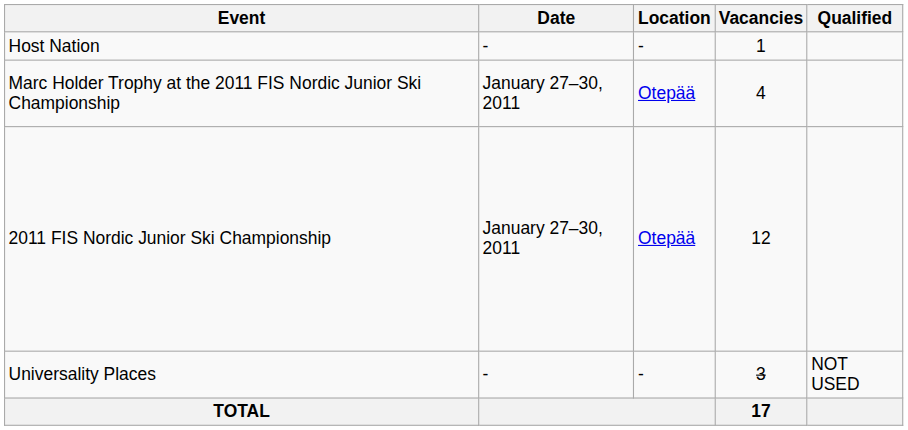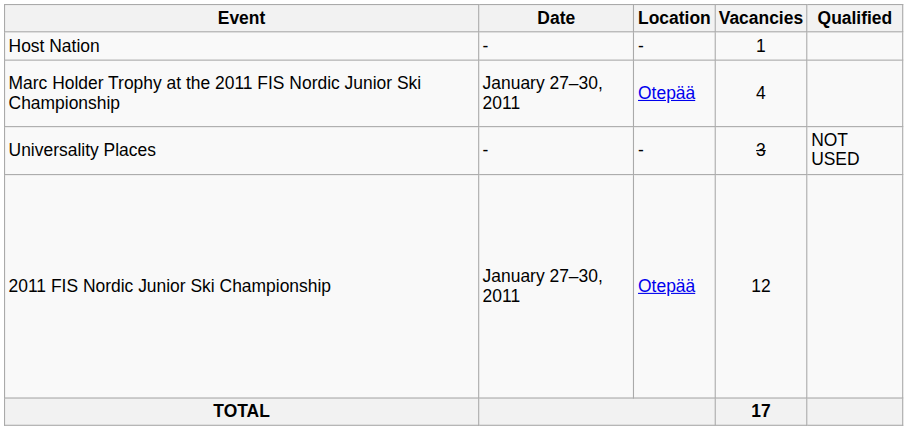rows swapped: 2011 FIS Nordic Junior Ski Championship <-> Universality Places
